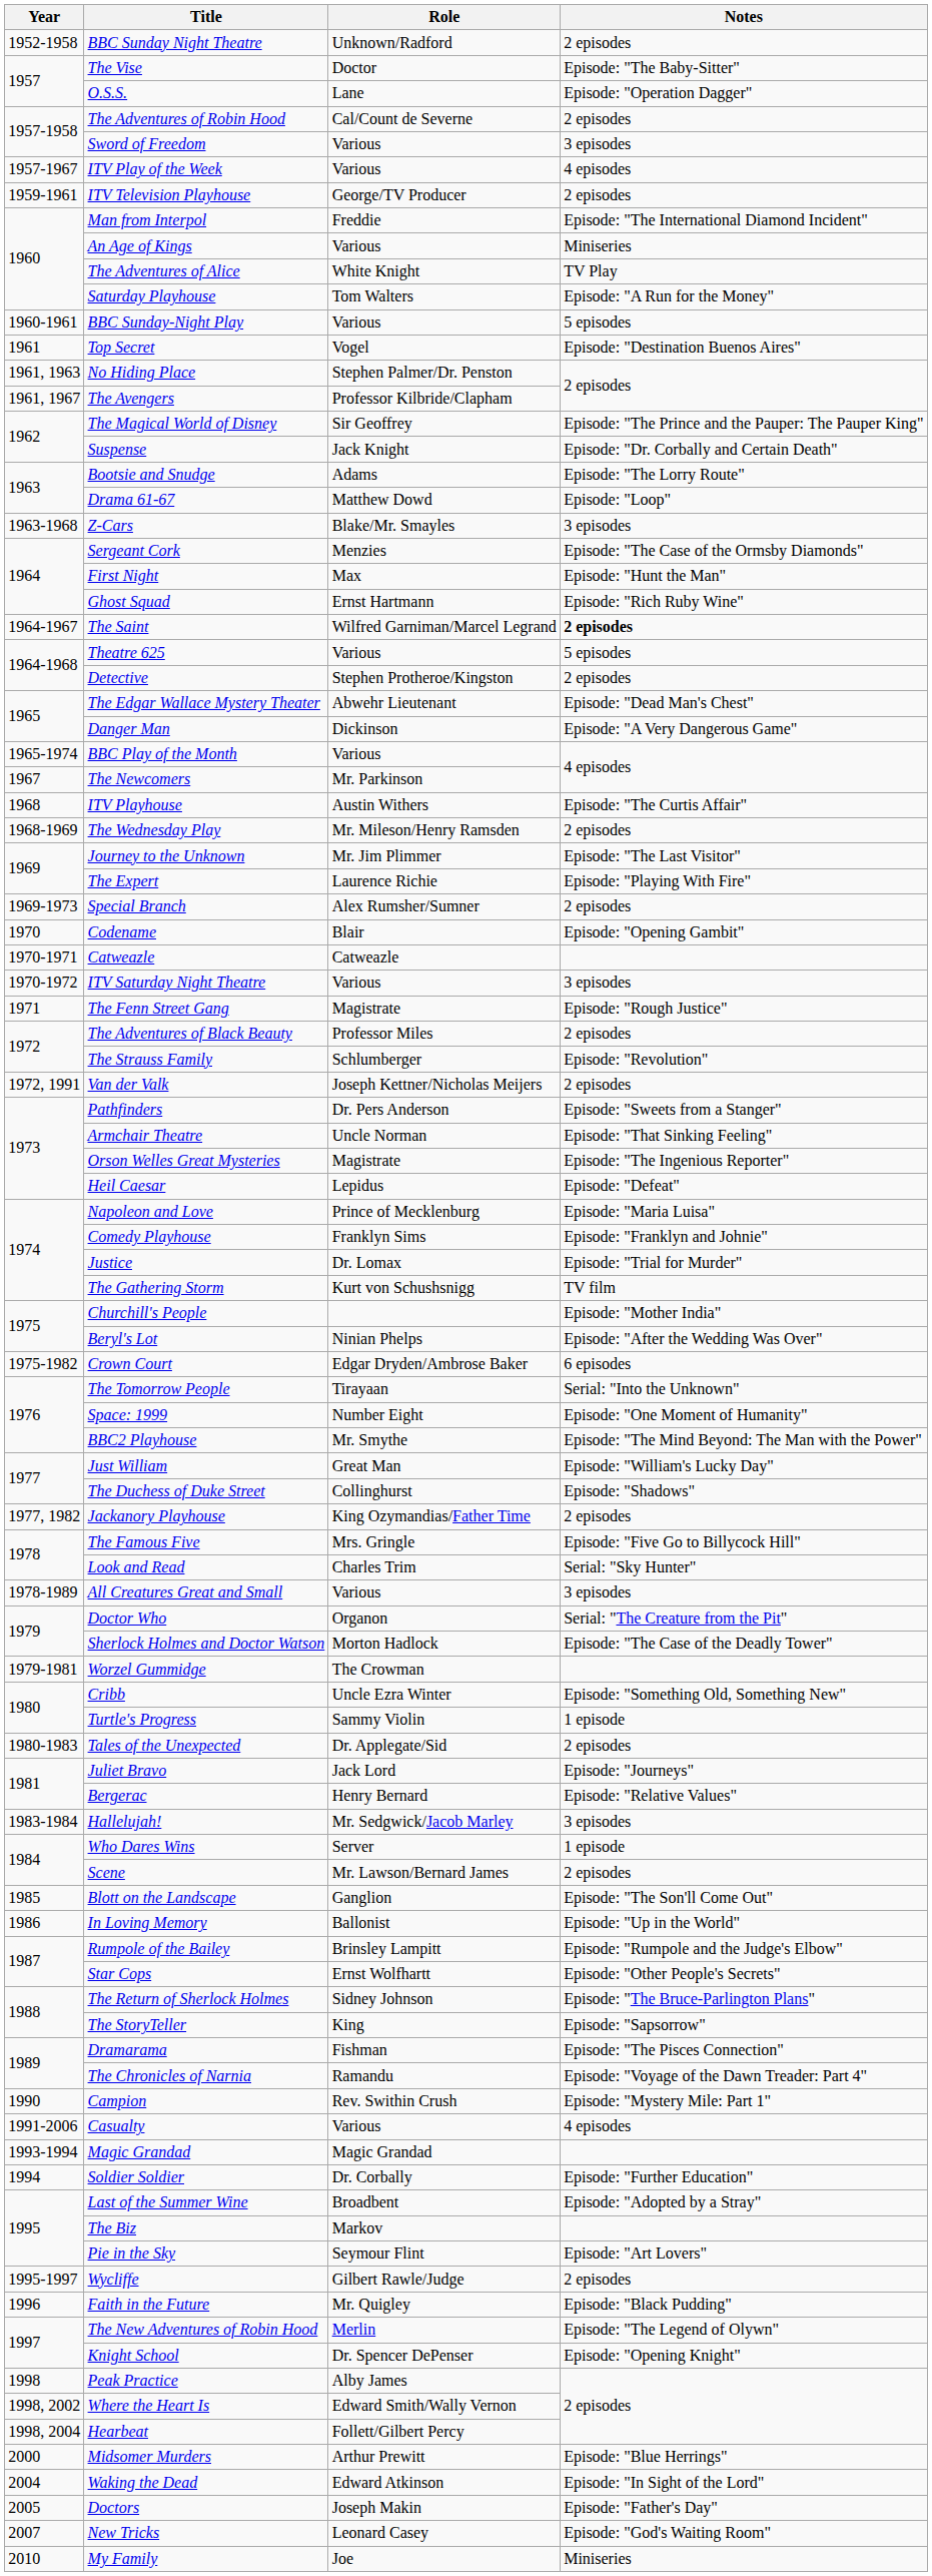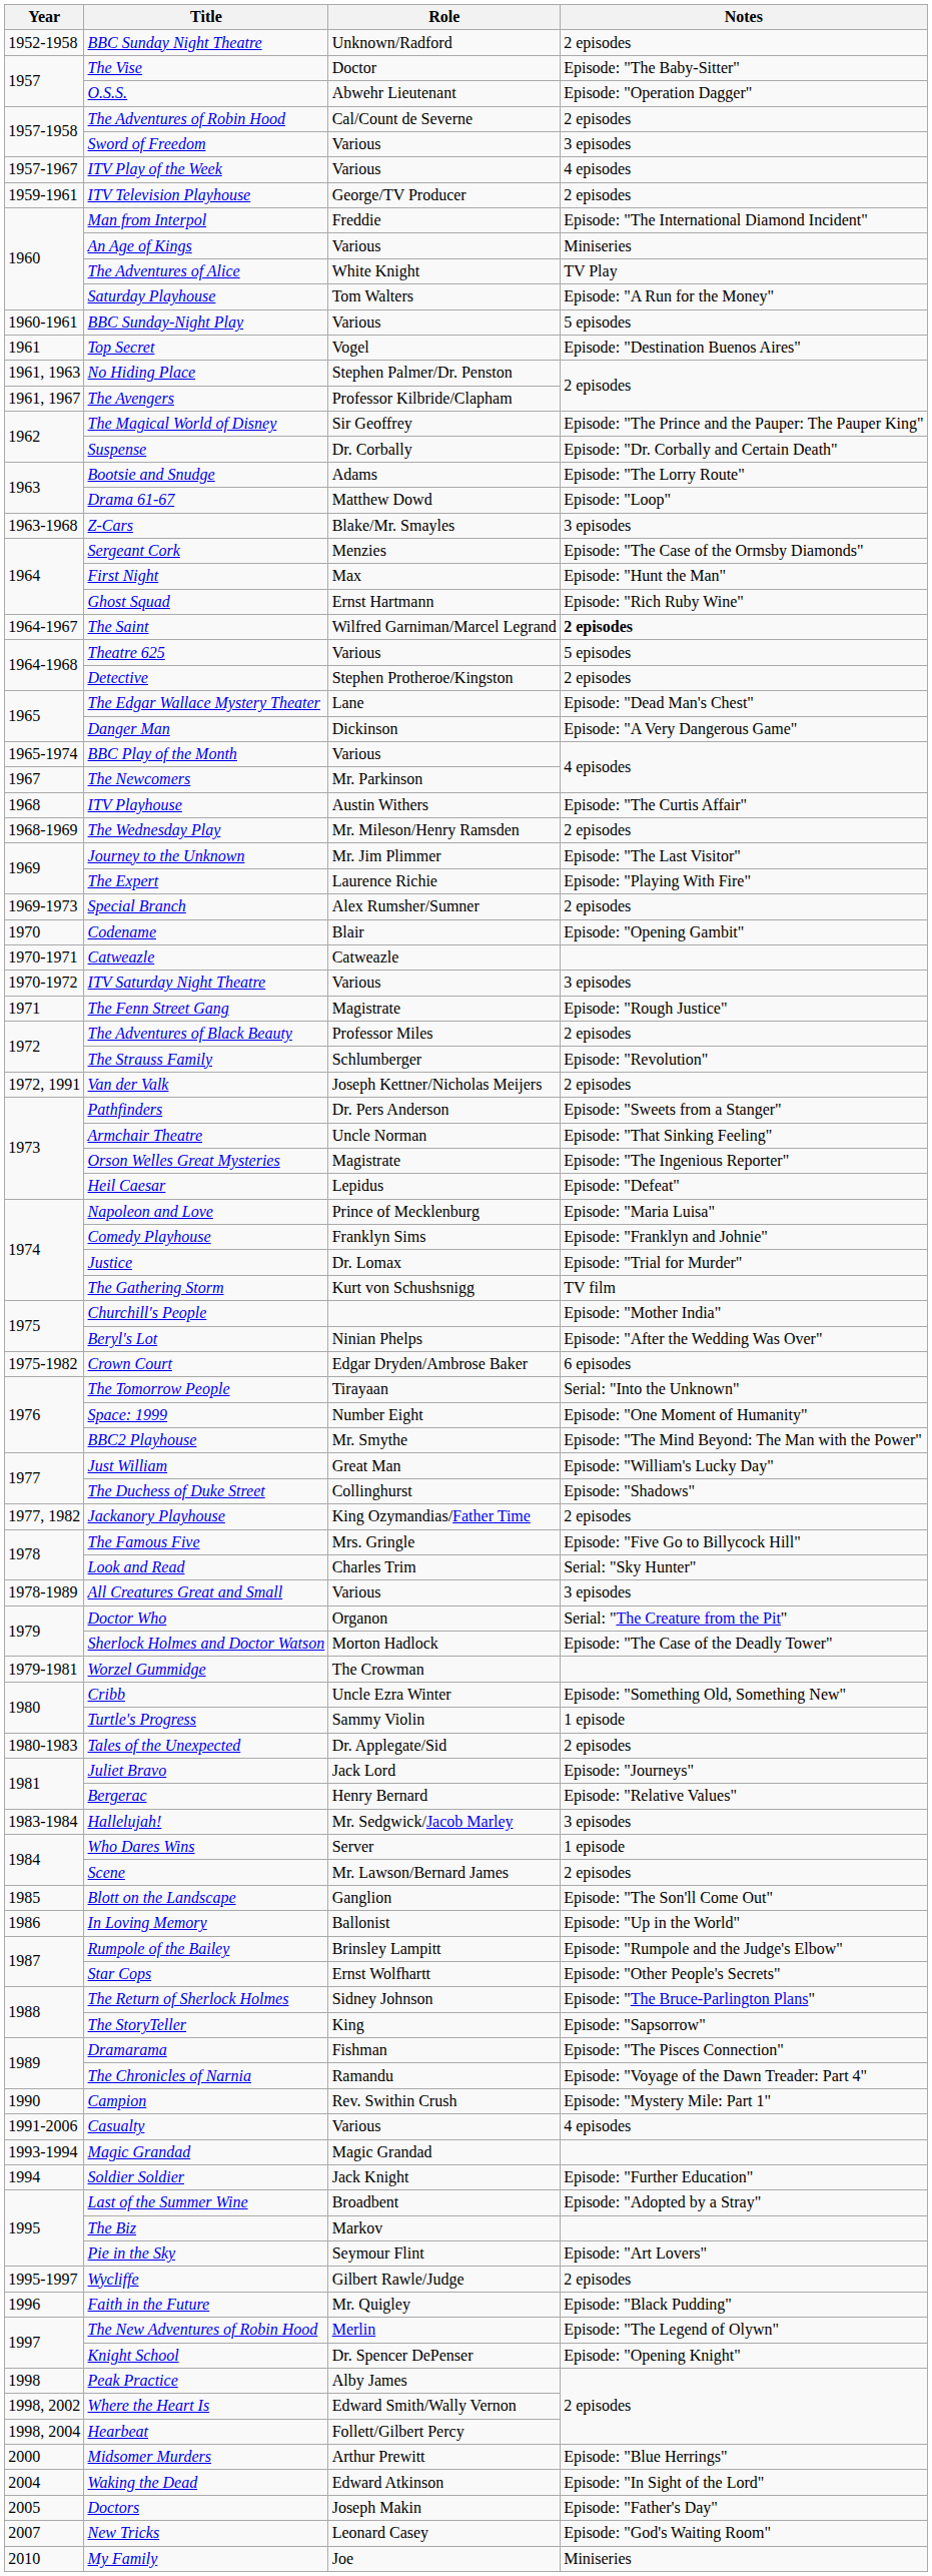O.S.S. | Role: Lane -> Abwehr Lieutenant
Suspense | Role: Jack Knight -> Dr. Corbally
The Edgar Wallace Mystery Theater | Role: Abwehr Lieutenant -> Lane
Soldier Soldier | Role: Dr. Corbally -> Jack Knight
